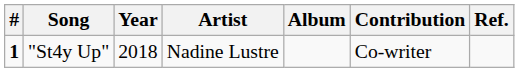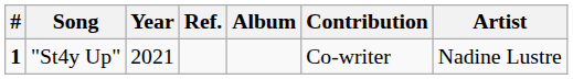columns swapped: Artist <-> Ref.
"St4y Up" | Year: 2018 -> 2021
